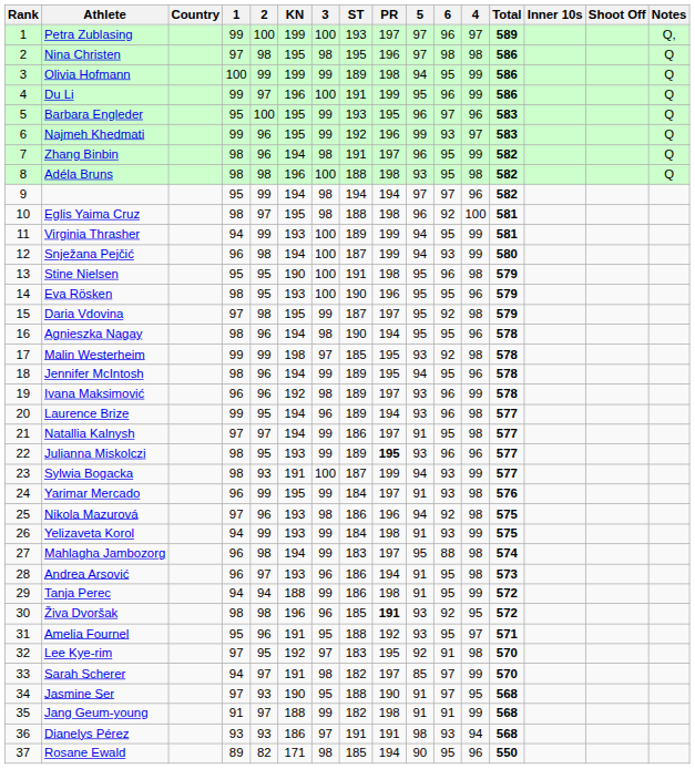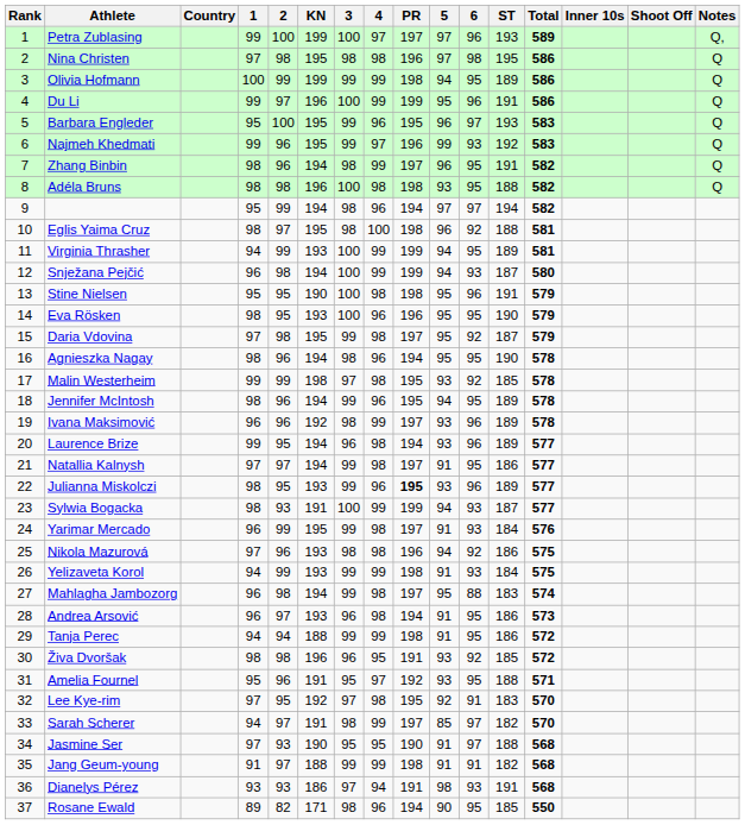columns swapped: 4 <-> ST
Živa Dvoršak | PR: bold -> normal
